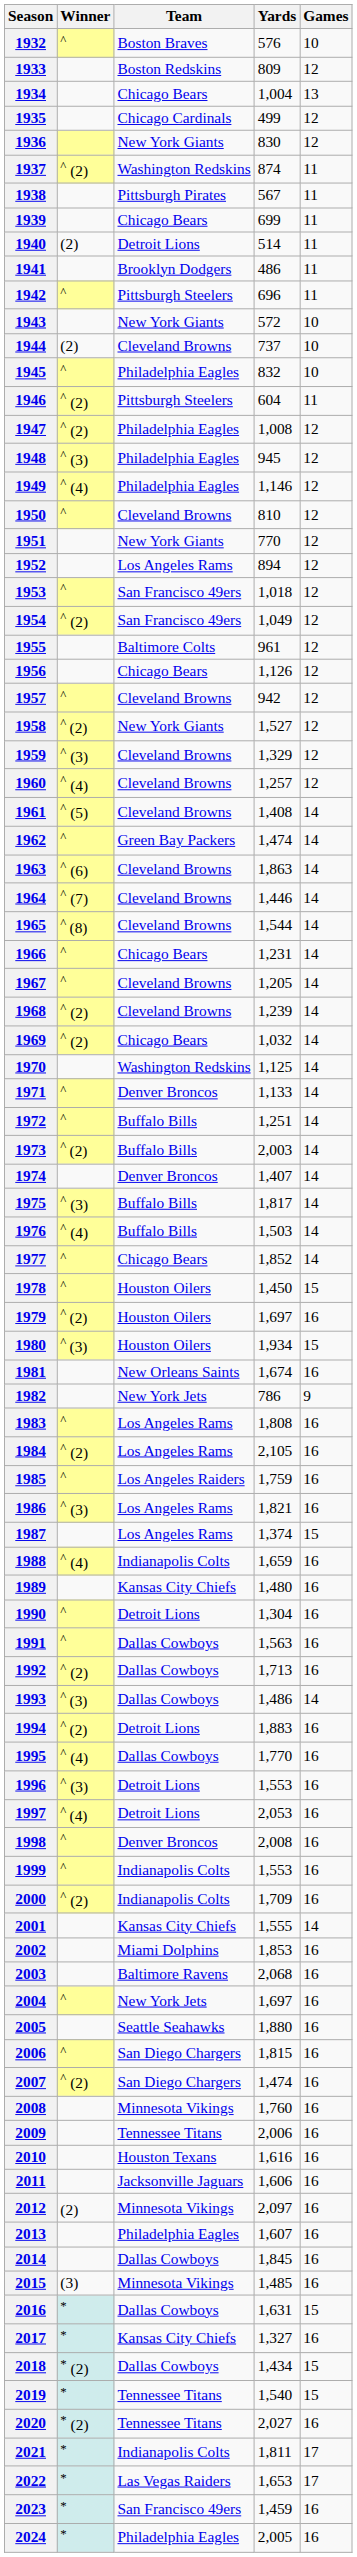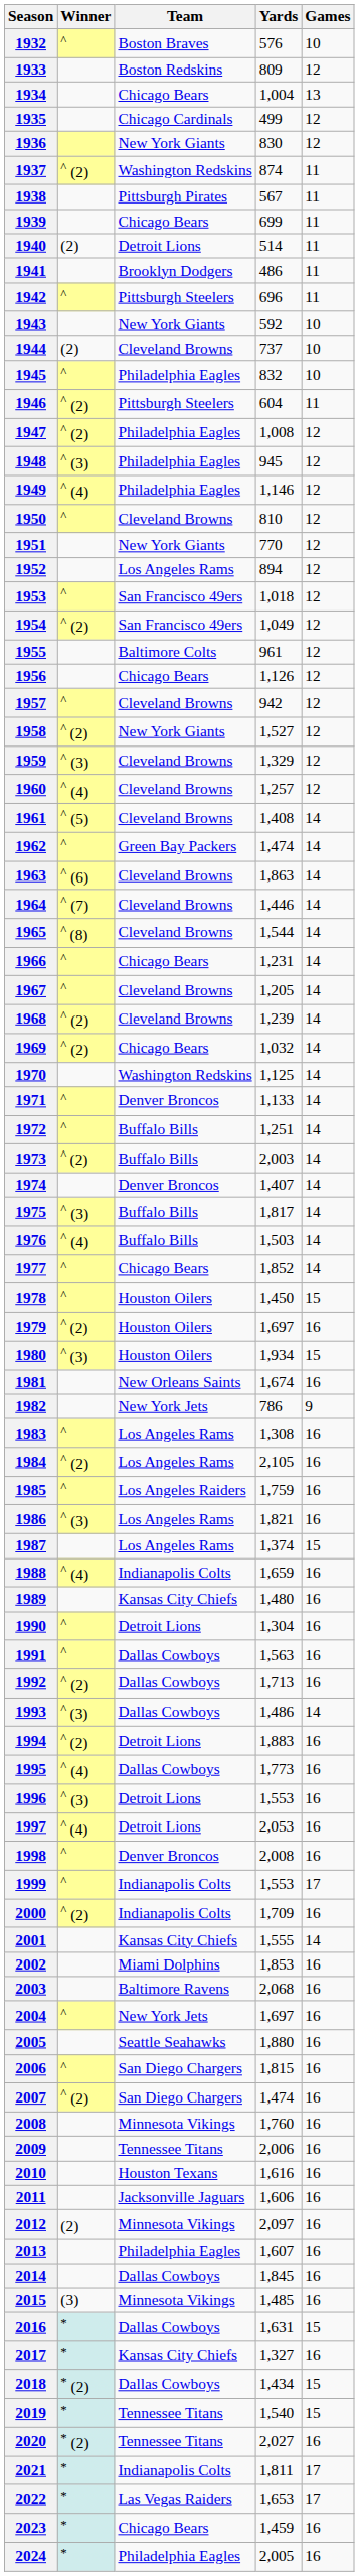1943 | Yards: 572 -> 592
1983 | Yards: 1,808 -> 1,308
1995 | Yards: 1,770 -> 1,773
1999 | Games: 16 -> 17
2023 | Team: San Francisco 49ers -> Chicago Bears
